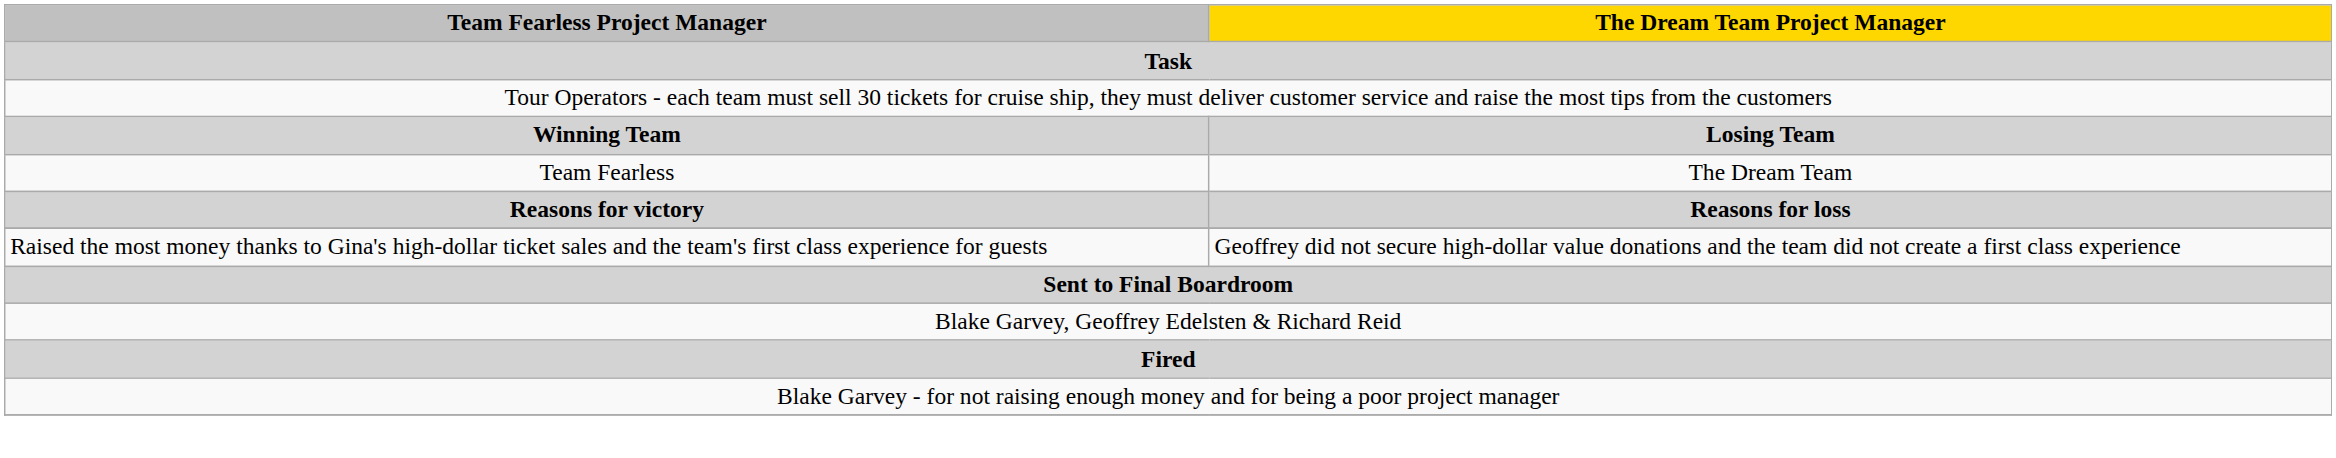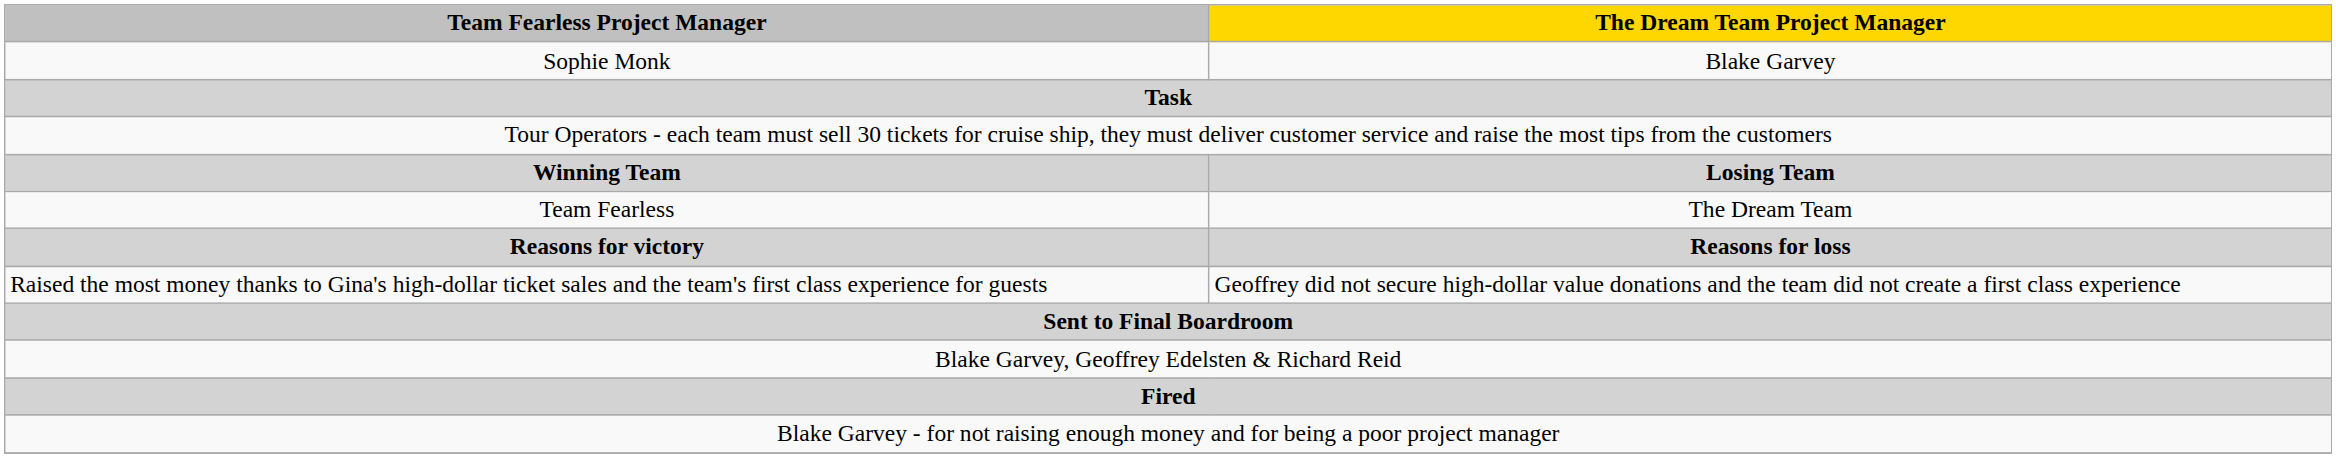+ row: Sophie Monk | Blake Garvey
